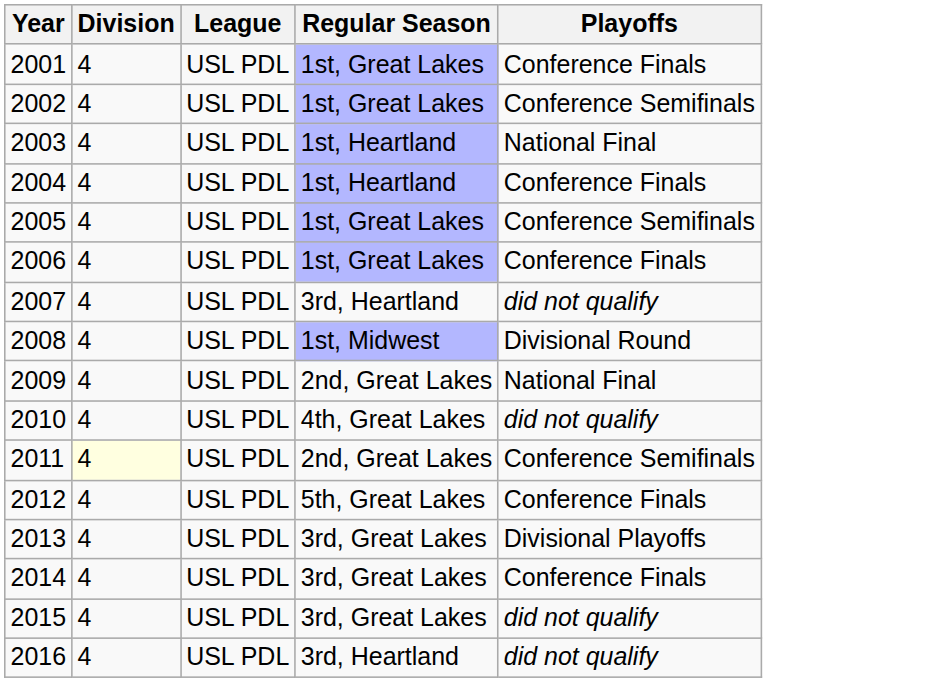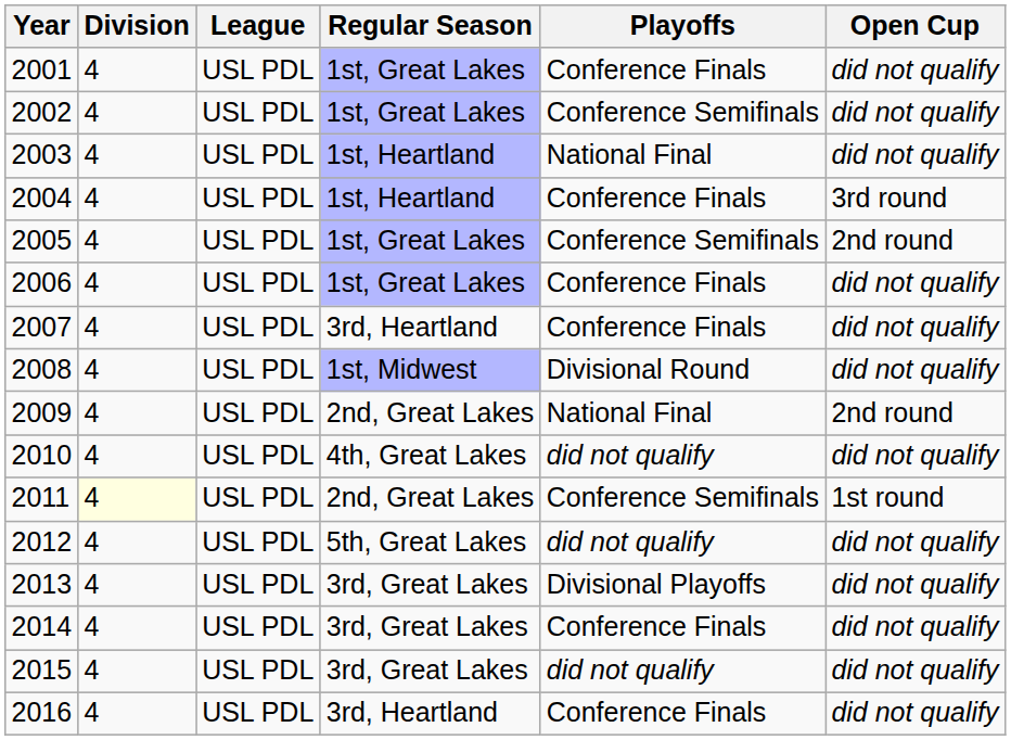+ column: Open Cup | did not qualify | did not qualify | did not qualify | 3rd round | 2nd round | did not qualify | did not qualify | did not qualify | 2nd round | did not qualify | 1st round | did not qualify | did not qualify | did not qualify | did not qualify | did not qualify
2007 | Playoffs: did not qualify -> Conference Finals
2012 | Playoffs: Conference Finals -> did not qualify
2016 | Playoffs: did not qualify -> Conference Finals
